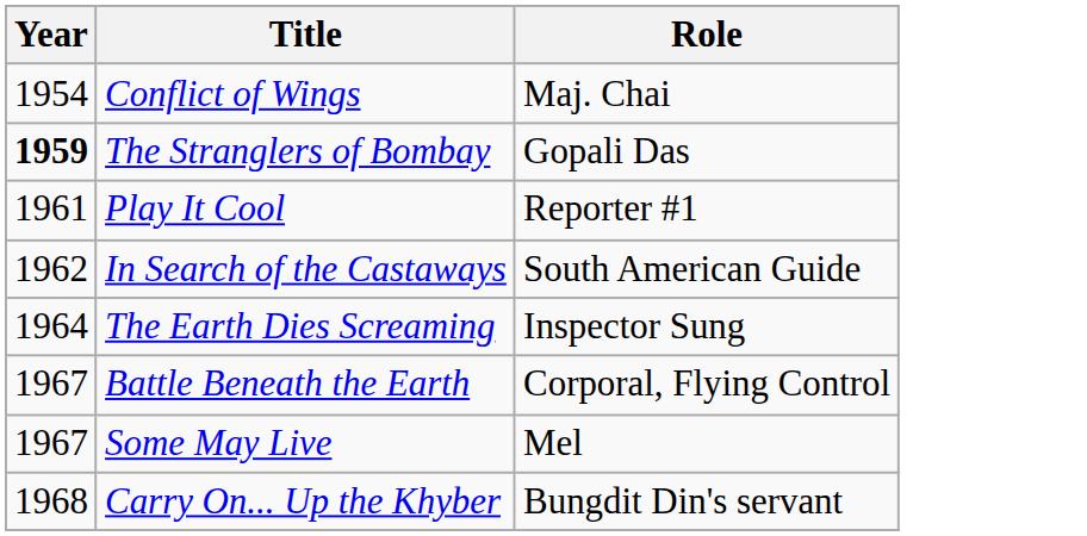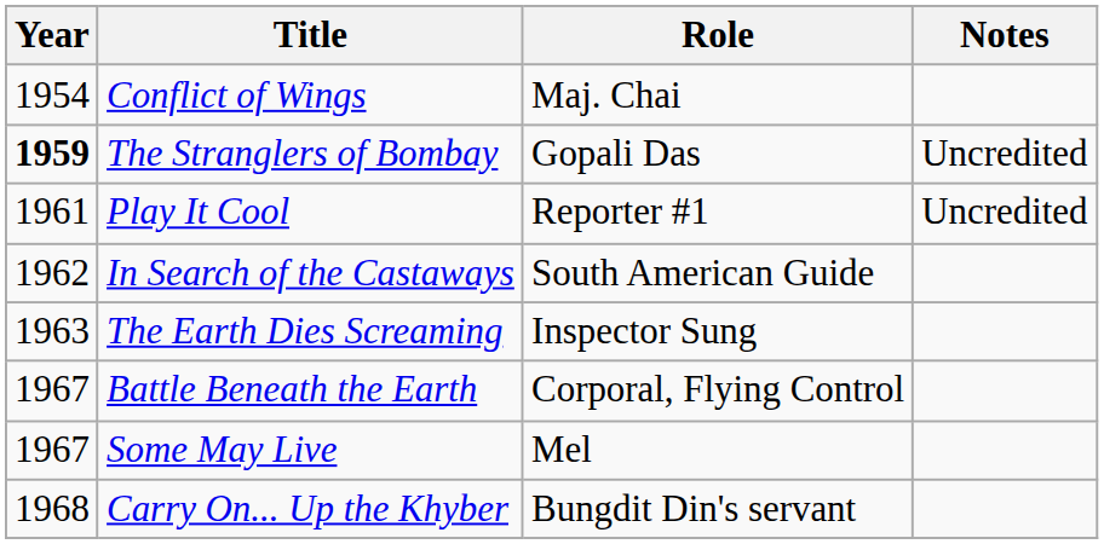+ column: Notes | Uncredited | Uncredited
The Earth Dies Screaming | Year: 1964 -> 1963
